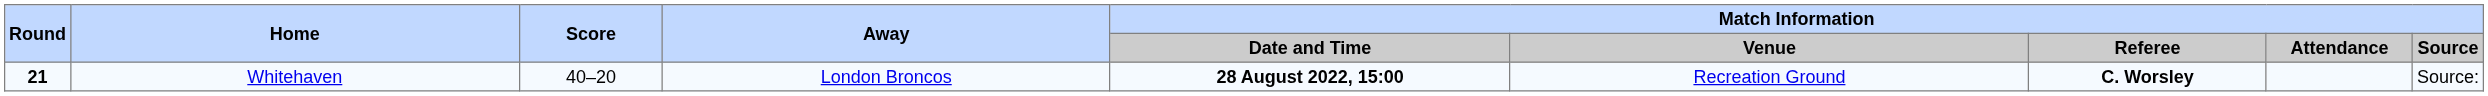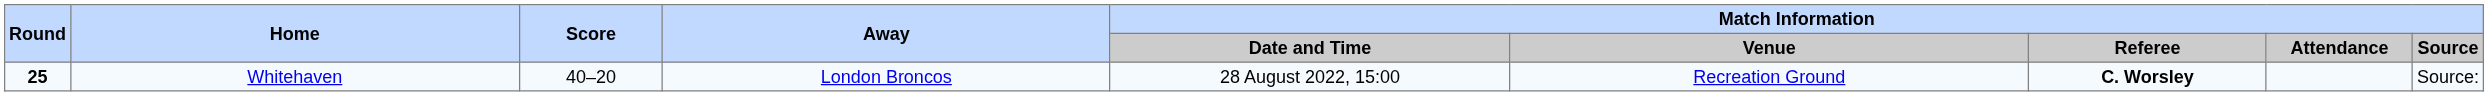Whitehaven | Round: 21 -> 25
Whitehaven | Match Information / Date and Time: bold -> normal
